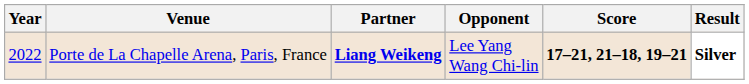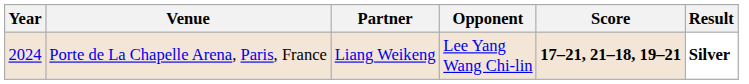Porte de La Chapelle Arena, Paris, France | Year: 2022 -> 2024
Porte de La Chapelle Arena, Paris, France | Partner: bold -> normal
